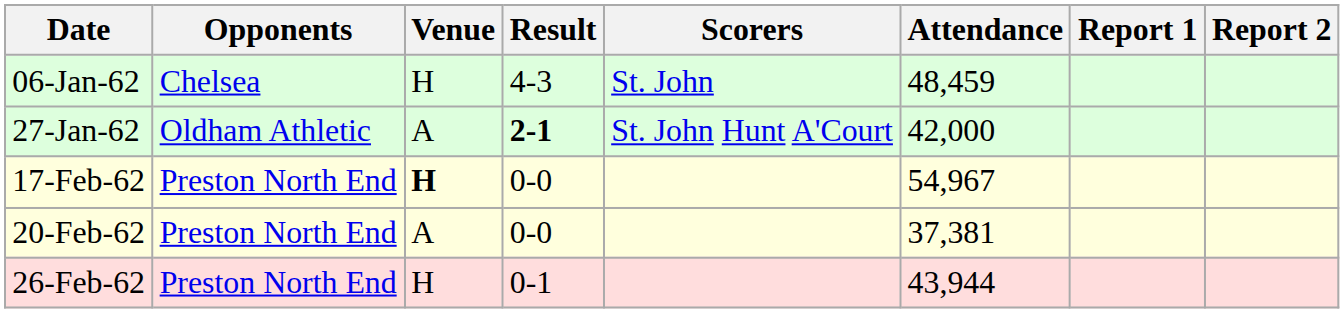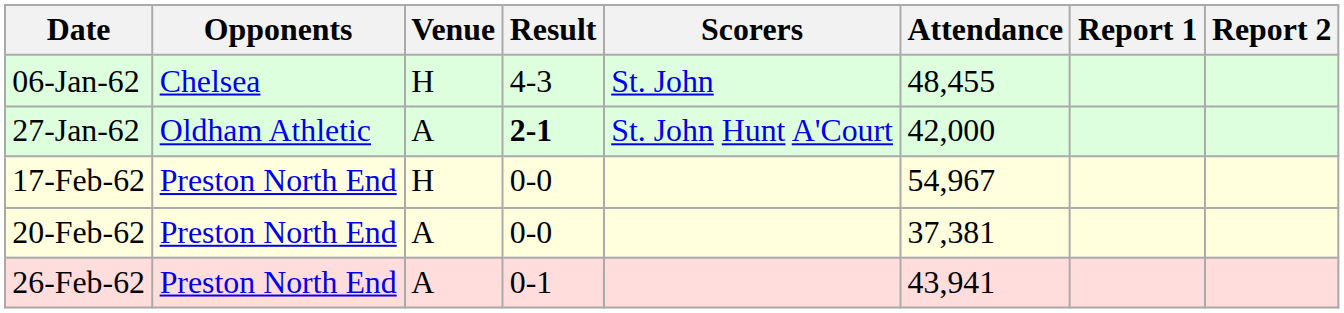06-Jan-62 | Attendance: 48,459 -> 48,455
17-Feb-62 | Venue: bold -> normal
26-Feb-62 | Venue: H -> A
26-Feb-62 | Attendance: 43,944 -> 43,941
